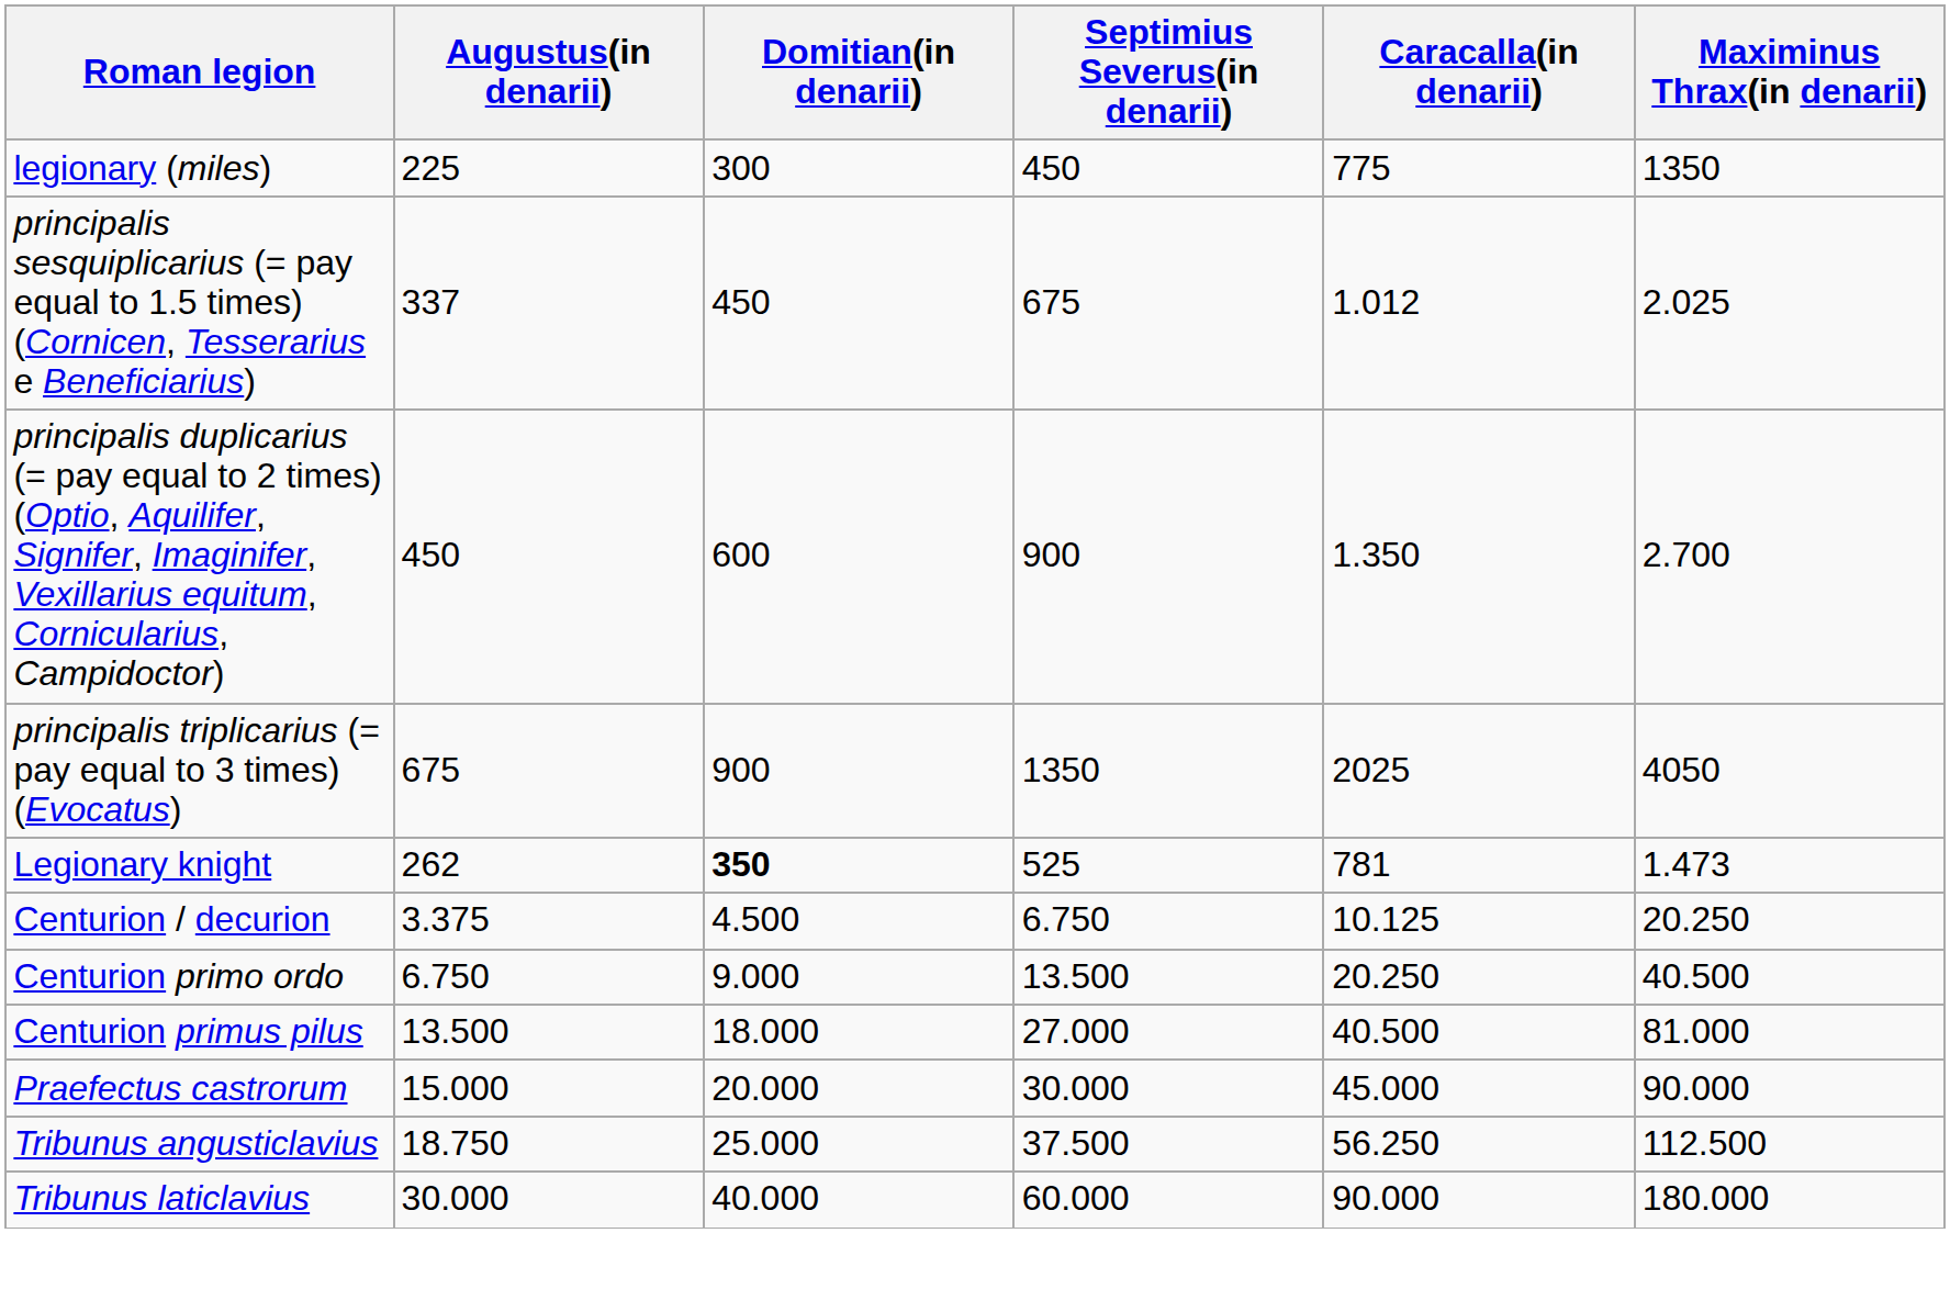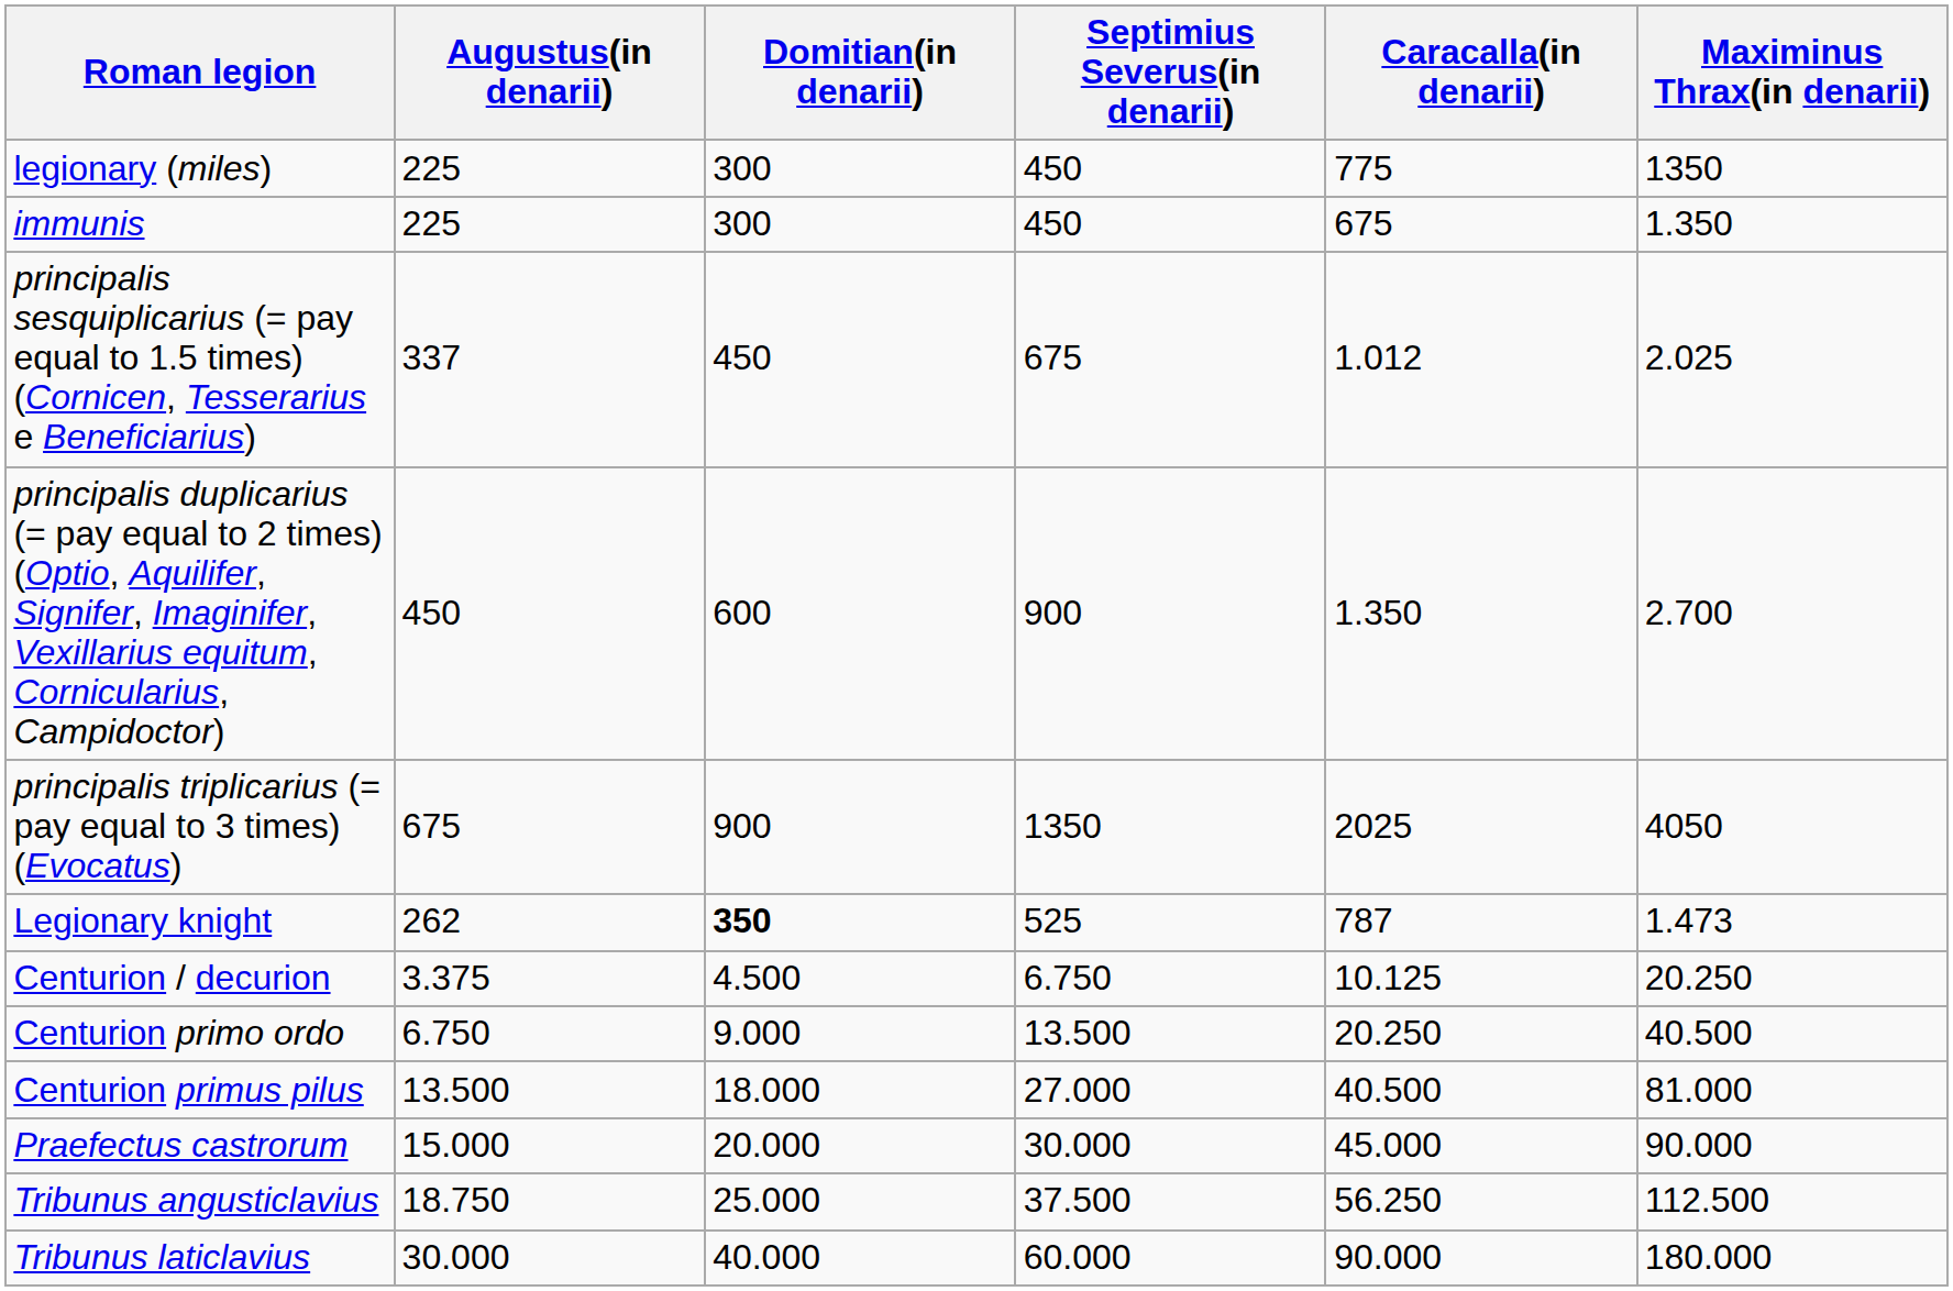+ row: immunis | 225 | 300 | 450 | 675 | 1.350
Legionary knight | Caracalla(in denarii): 781 -> 787
